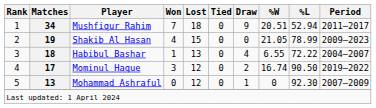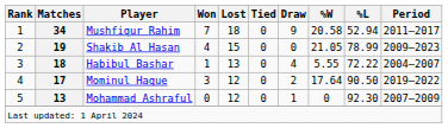Mushfiqur Rahim | %W: 20.51 -> 20.58
Habibul Bashar | %W: 6.55 -> 5.55
Mominul Haque | %W: 16.74 -> 17.64
